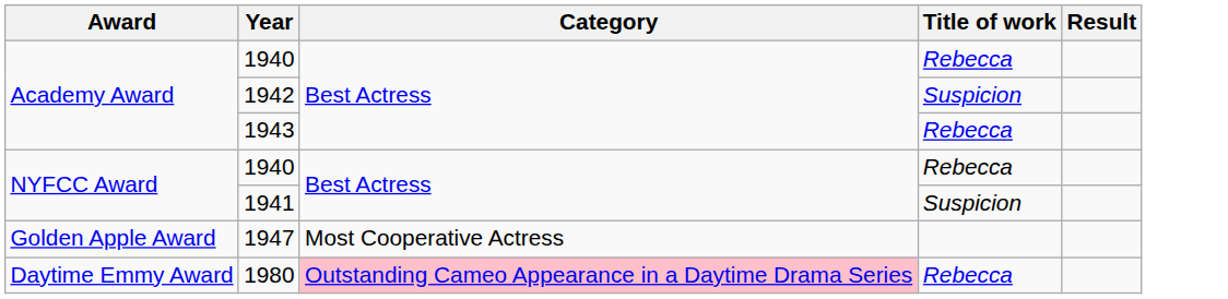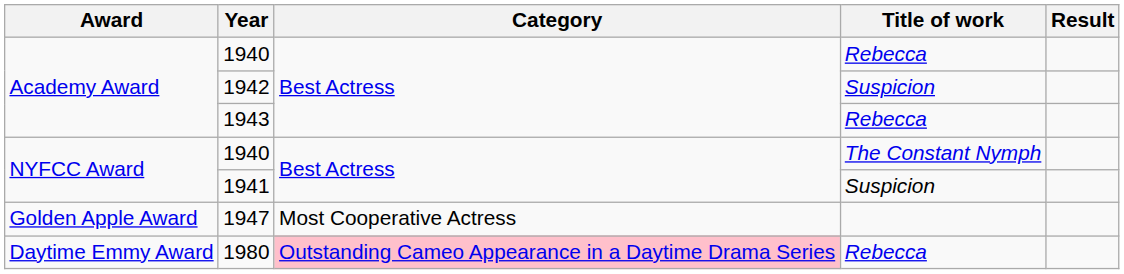NYFCC Award / 1940 | Title of work: Rebecca -> The Constant Nymph
